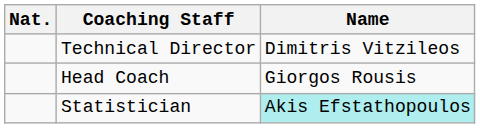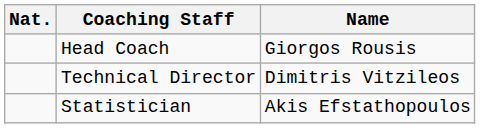rows swapped: Head Coach <-> Technical Director
Statistician | Name: paleturquoise background -> no background
